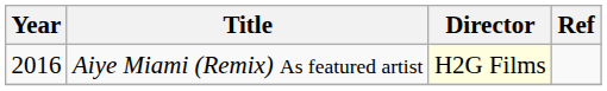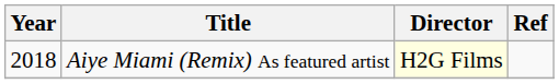Aiye Miami (Remix) As featured artist | Year: 2016 -> 2018
